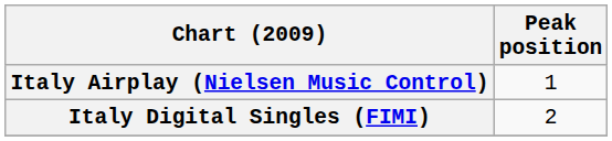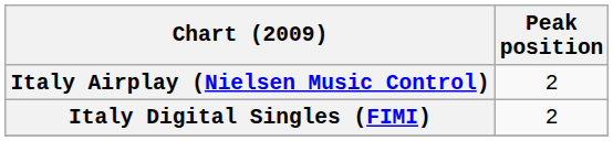Italy Airplay (Nielsen Music Control) | Peak position: 1 -> 2
